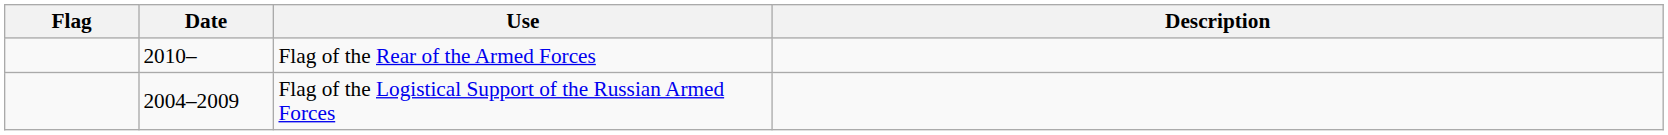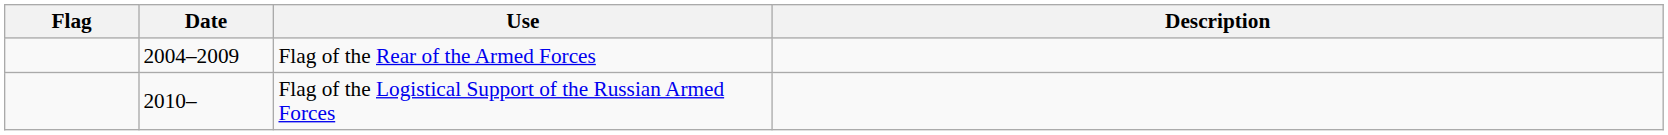Flag of the Rear of the Armed Forces | Date: 2010– -> 2004–2009
Flag of the Logistical Support of the Russian Armed Forces | Date: 2004–2009 -> 2010–
